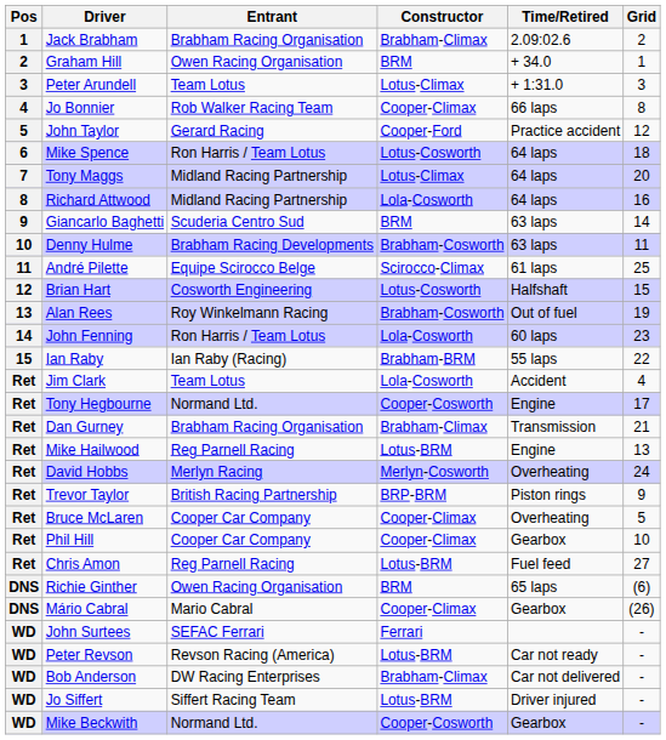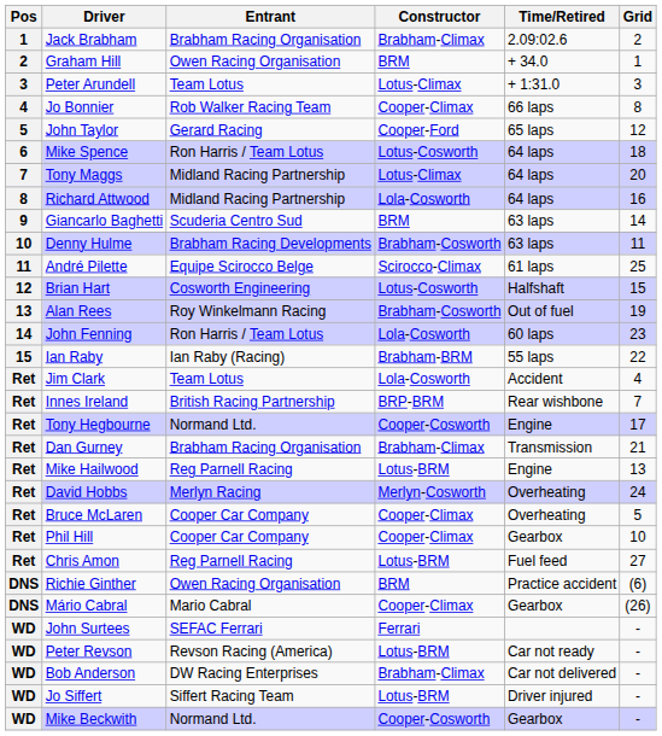John Taylor | Time/Retired: Practice accident -> 65 laps
+ row: Ret | Innes Ireland | British Racing Partnership | BRP-BRM | Rear wishbone | 7
- row: Ret | Trevor Taylor | British Racing Partnership | BRP-BRM | Piston rings | 9
Richie Ginther | Time/Retired: 65 laps -> Practice accident
